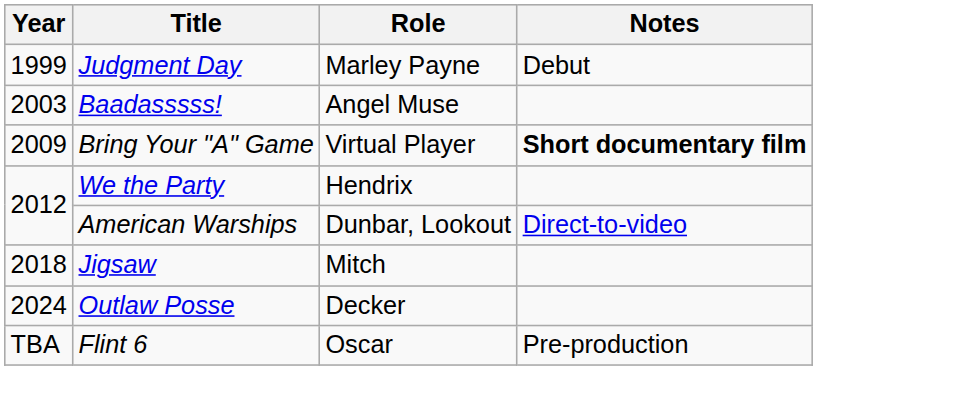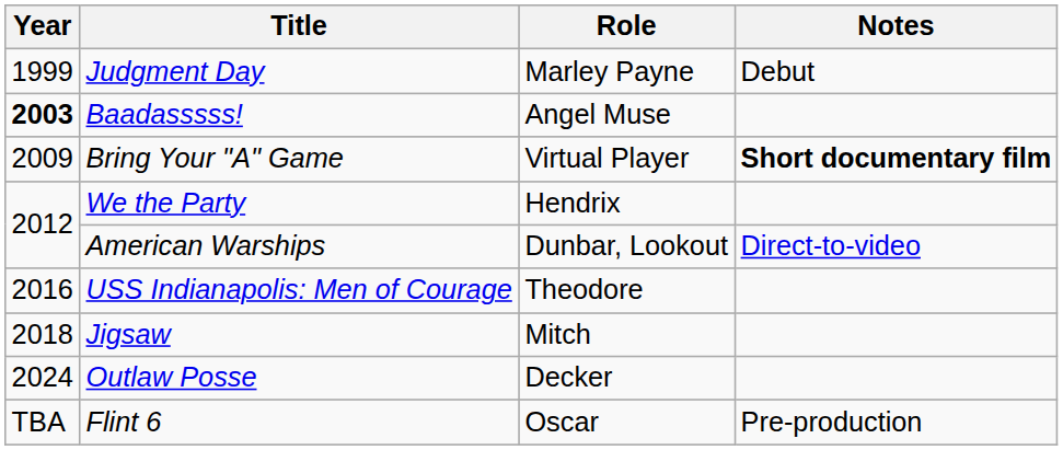Baadasssss! | Year: normal -> bold
+ row: 2016 | USS Indianapolis: Men of Courage | Theodore
